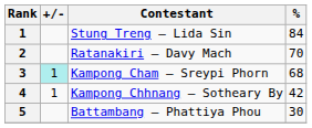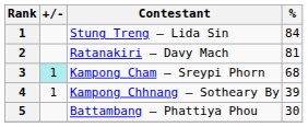Ratanakiri – Davy Mach | %: 70 -> 81
Kampong Chhnang – Sotheary By | %: 42 -> 39
